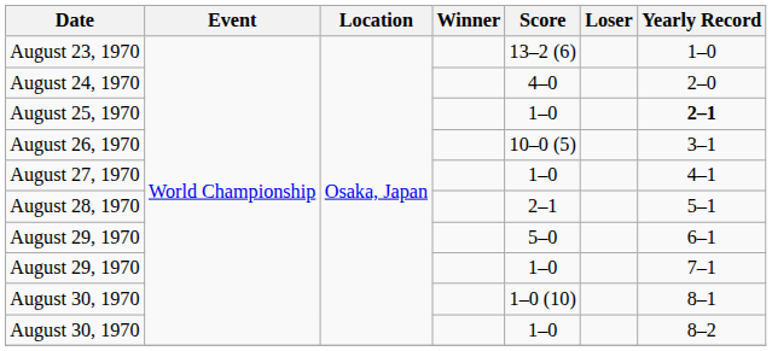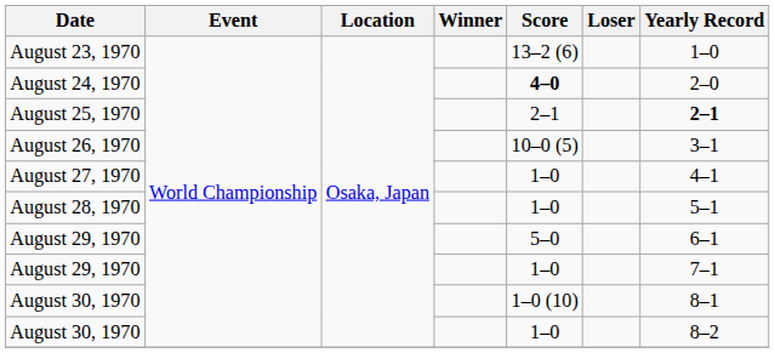August 24, 1970 | Score: normal -> bold
August 25, 1970 | Score: 1–0 -> 2–1
August 28, 1970 | Score: 2–1 -> 1–0
